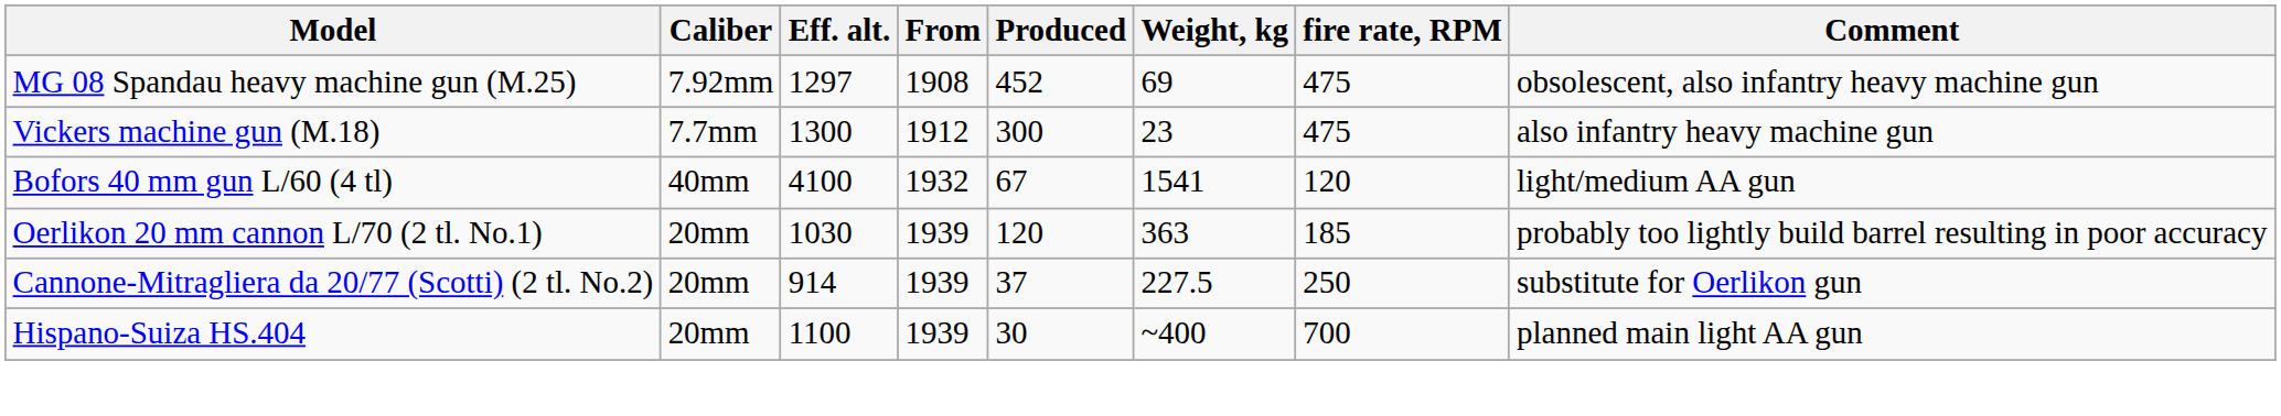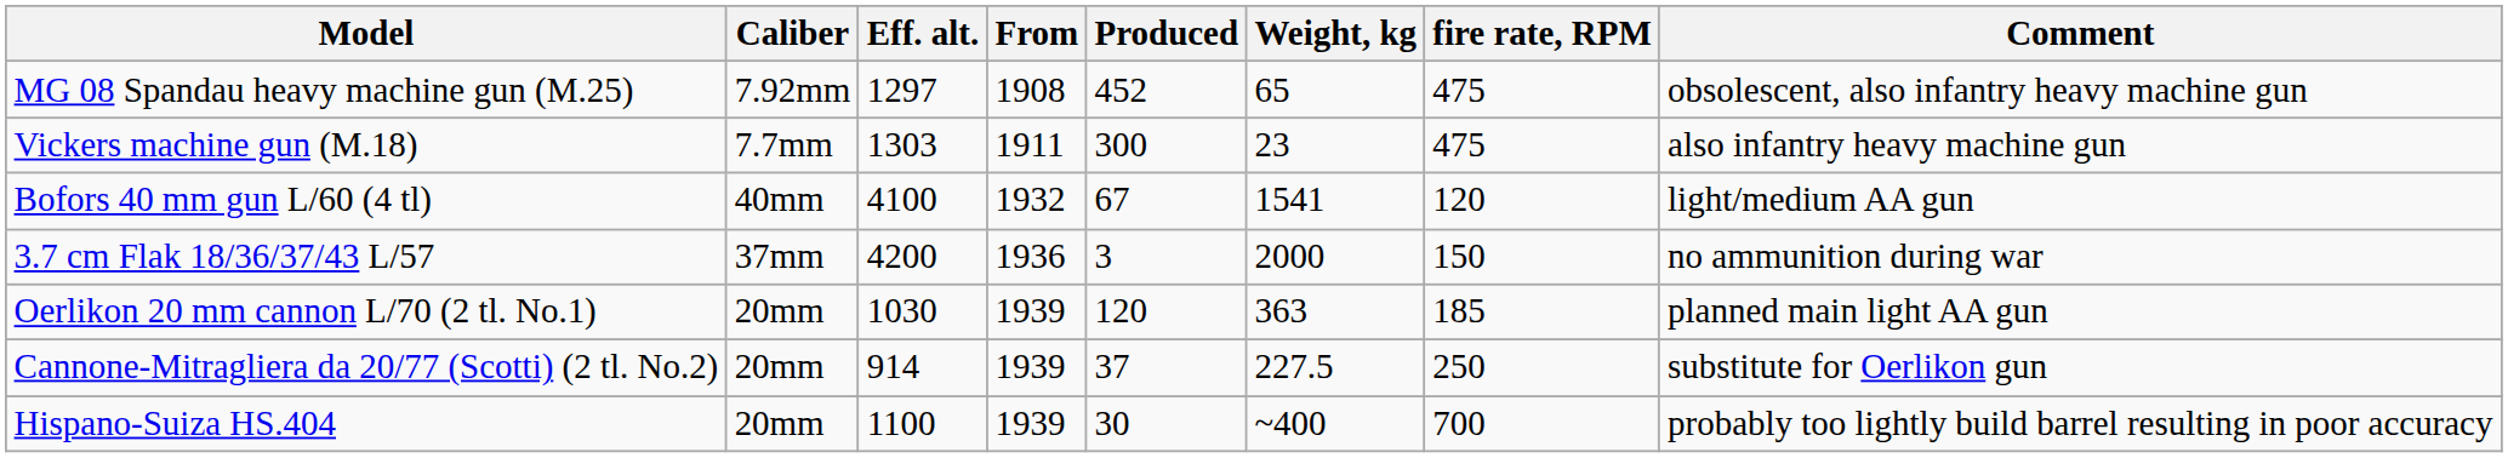MG 08 Spandau heavy machine gun (M.25) | Weight, kg: 69 -> 65
Vickers machine gun (M.18) | Eff. alt.: 1300 -> 1303
Vickers machine gun (M.18) | From: 1912 -> 1911
+ row: 3.7 cm Flak 18/36/37/43 L/57 | 37mm | 4200 | 1936 | 3 | 2000 | 150 | no ammunition during war
Oerlikon 20 mm cannon L/70 (2 tl. No.1) | Comment: probably too lightly build barrel resulting in poor accuracy -> planned main light AA gun
Hispano-Suiza HS.404 | Comment: planned main light AA gun -> probably too lightly build barrel resulting in poor accuracy
